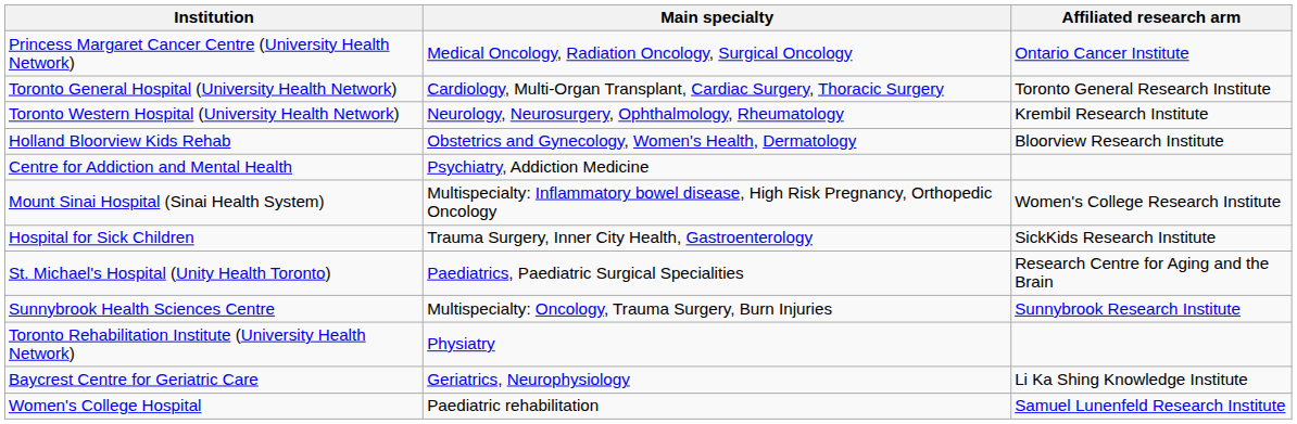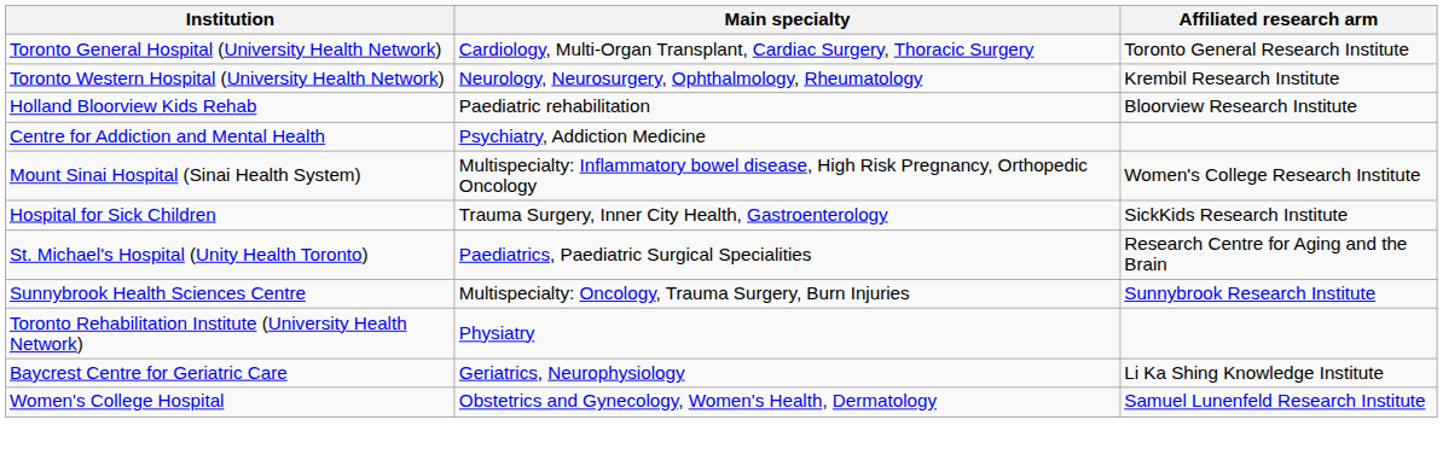- row: Princess Margaret Cancer Centre (University Health Network) | Medical Oncology, Radiation Oncology, Surgical Oncology | Ontario Cancer Institute
Holland Bloorview Kids Rehab | Main specialty: Obstetrics and Gynecology, Women's Health, Dermatology -> Paediatric rehabilitation
Women's College Hospital | Main specialty: Paediatric rehabilitation -> Obstetrics and Gynecology, Women's Health, Dermatology
